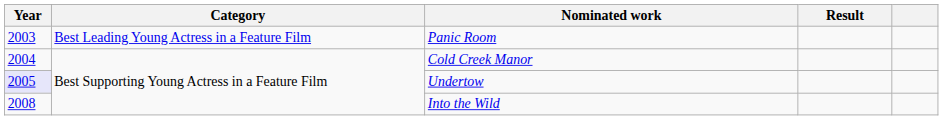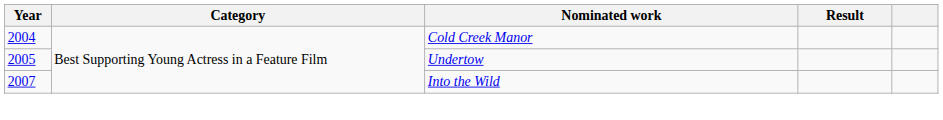- row: 2003 | Best Leading Young Actress in a Feature Film | Panic Room
Undertow | Year: lavender background -> no background
Into the Wild | Year: 2008 -> 2007
